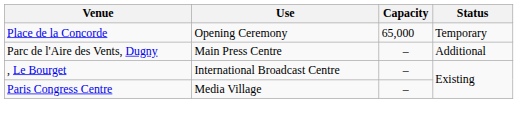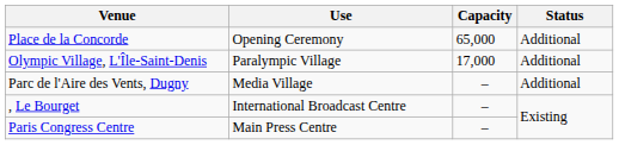Place de la Concorde | Status: Temporary -> Additional
+ row: Olympic Village, L'Île-Saint-Denis | Paralympic Village | 17,000 | Additional
Parc de l'Aire des Vents, Dugny | Use: Main Press Centre -> Media Village
Paris Congress Centre | Use: Media Village -> Main Press Centre
